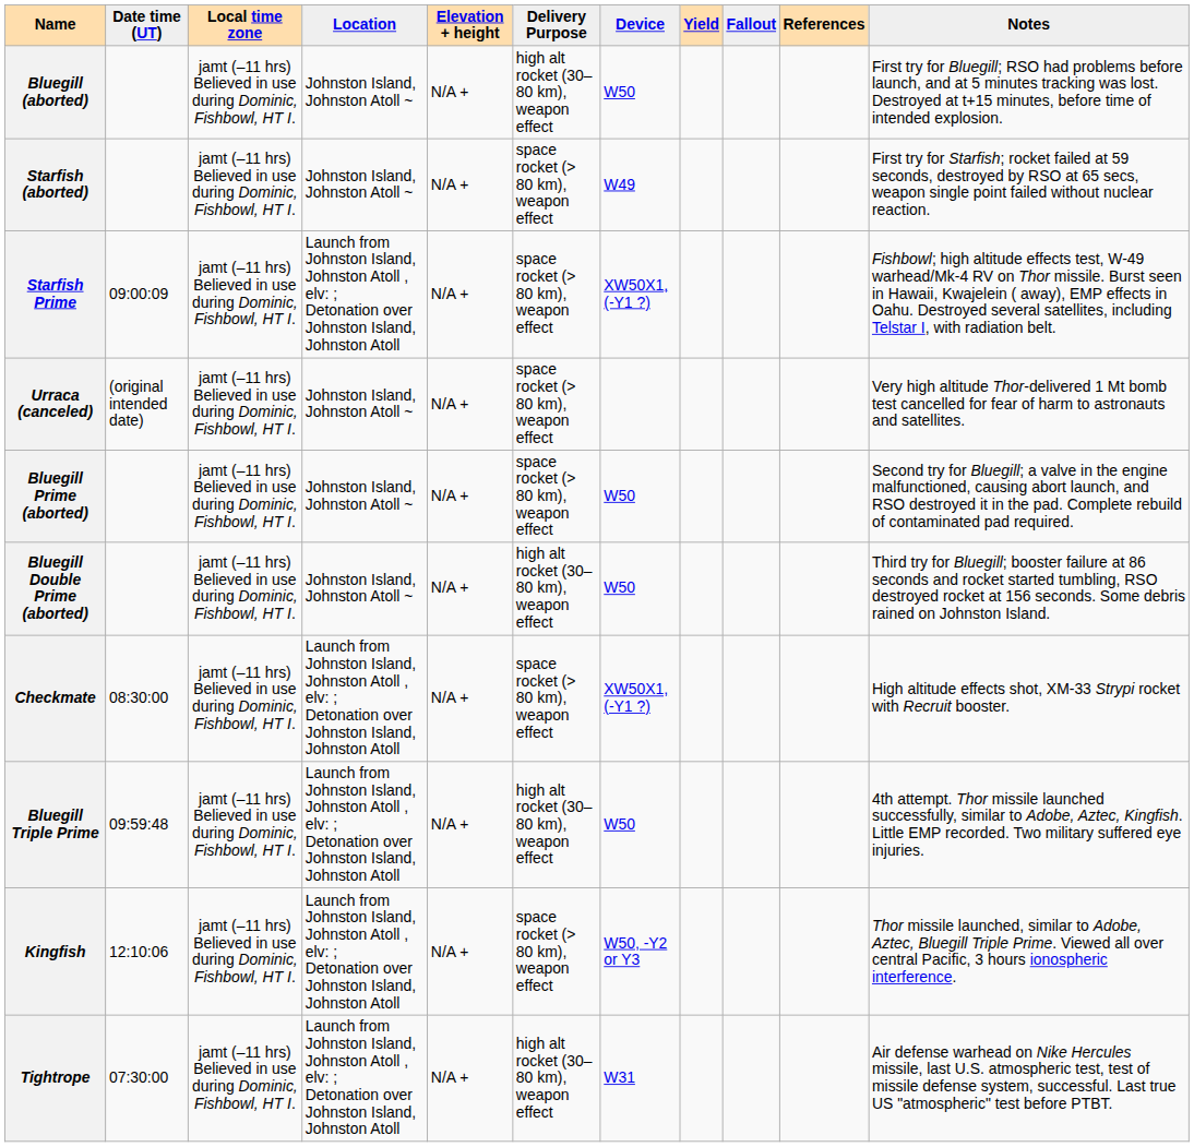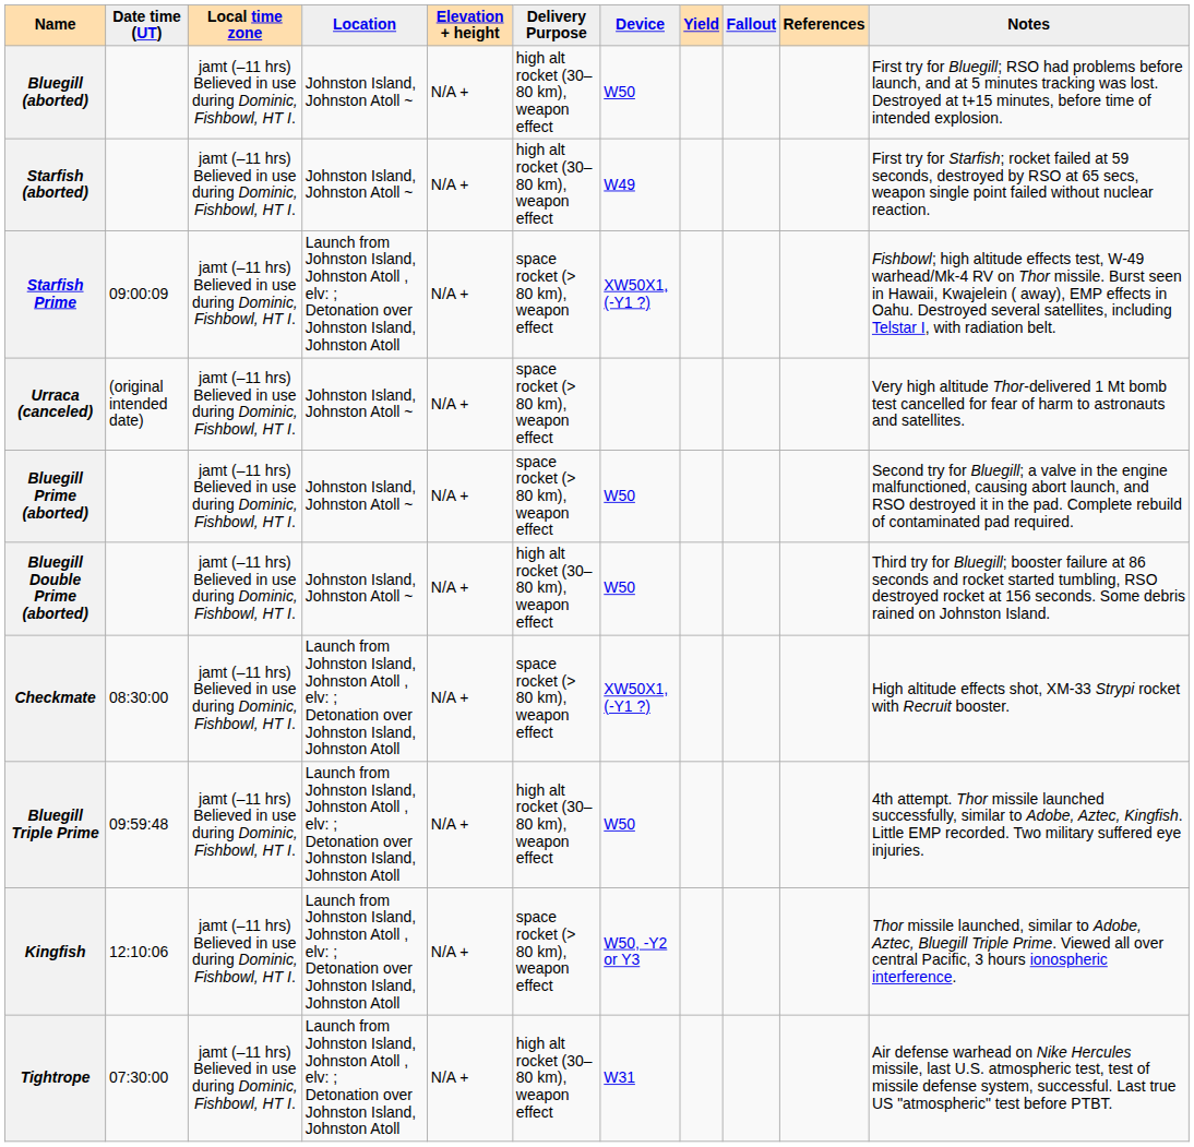Starfish (aborted) | Delivery Purpose: space rocket (> 80 km), weapon effect -> high alt rocket (30–80 km), weapon effect
